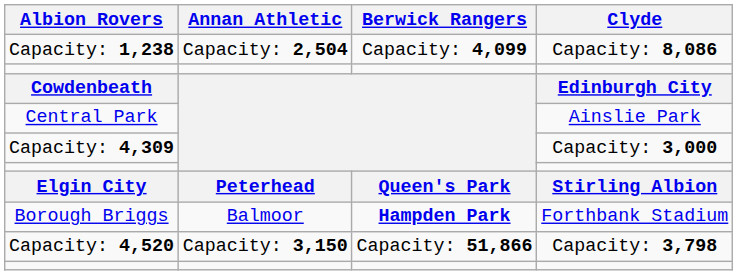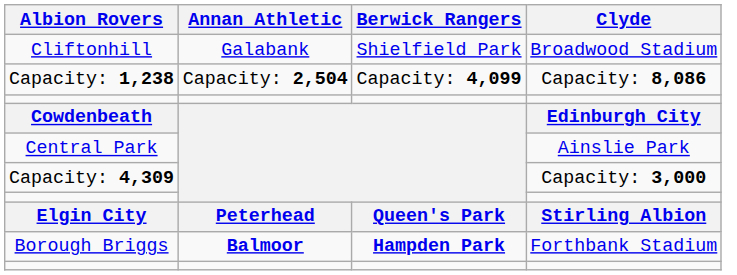+ row: Cliftonhill | Galabank | Shielfield Park | Broadwood Stadium
Borough Briggs | Annan Athletic: normal -> bold
- row: Capacity: 4,520 | Capacity: 3,150 | Capacity: 51,866 | Capacity: 3,798
